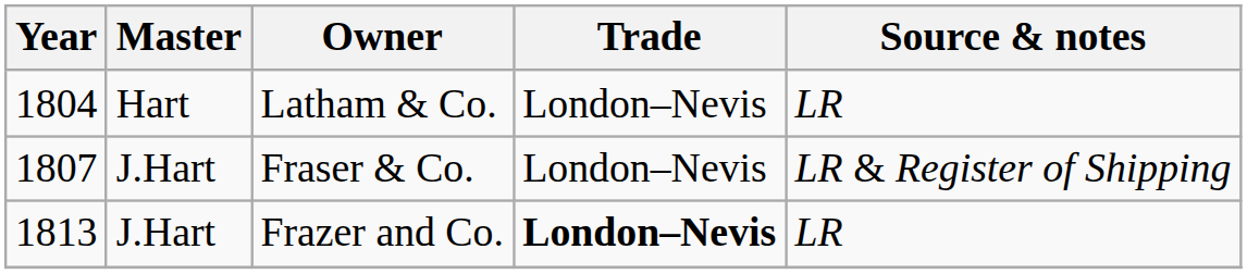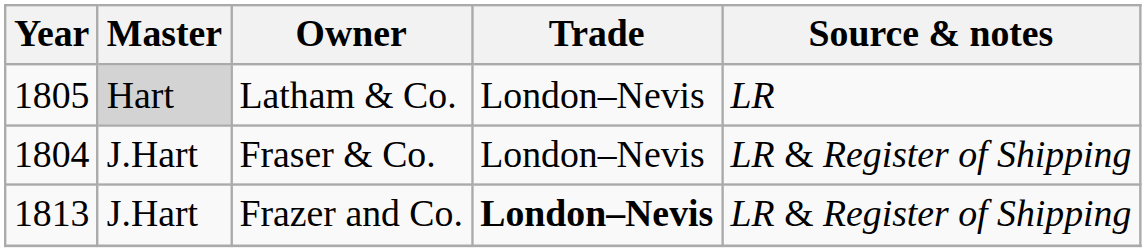Latham & Co. | Year: 1804 -> 1805
Latham & Co. | Master: no background -> lightgrey background
Fraser & Co. | Year: 1807 -> 1804
Frazer and Co. | Source & notes: LR -> LR & Register of Shipping
